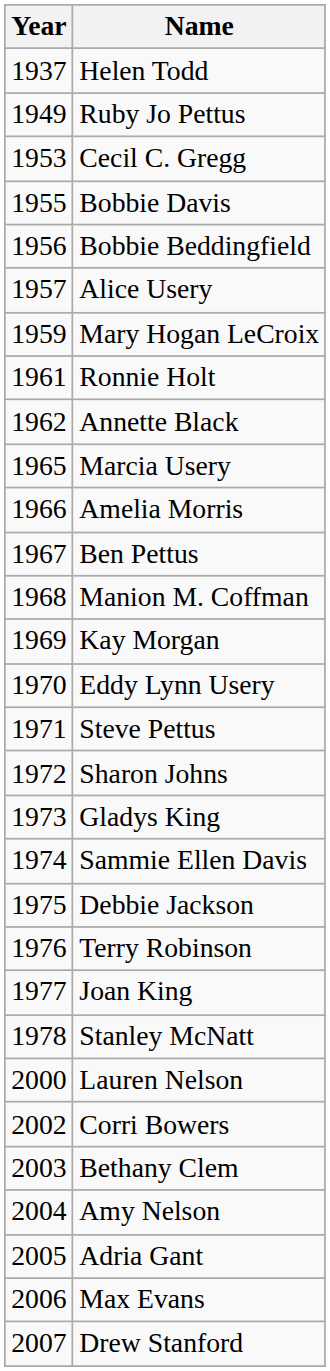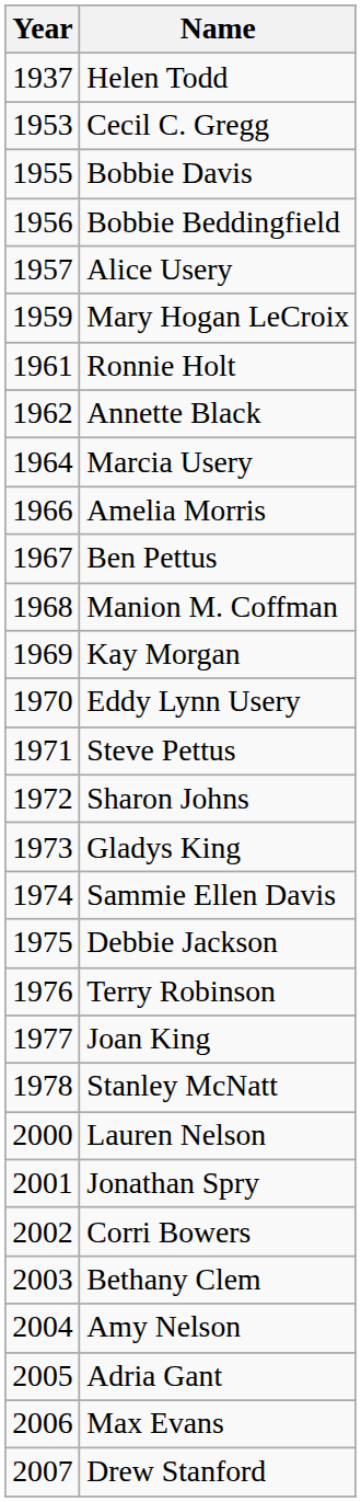- row: 1949 | Ruby Jo Pettus
Marcia Usery | Year: 1965 -> 1964
+ row: 2001 | Jonathan Spry
